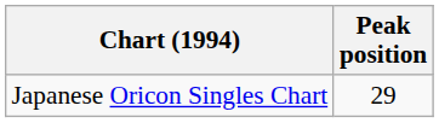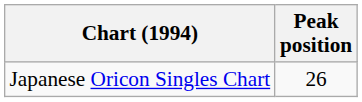Japanese Oricon Singles Chart | Peak position: 29 -> 26
